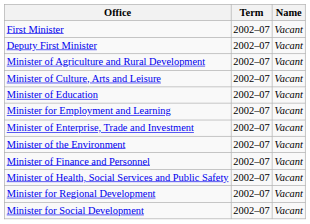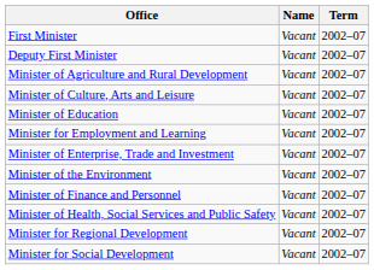columns swapped: Name <-> Term
